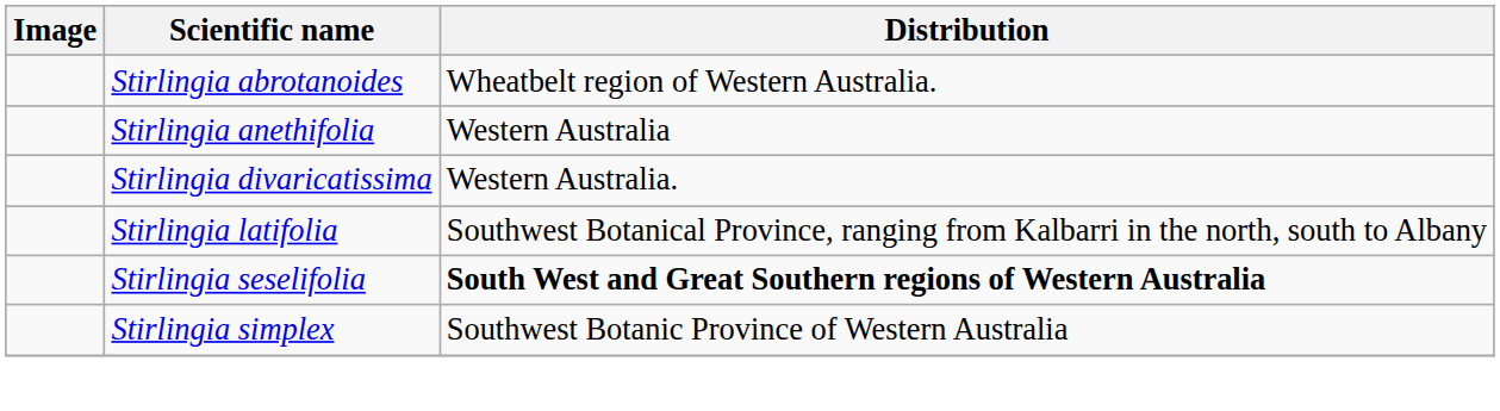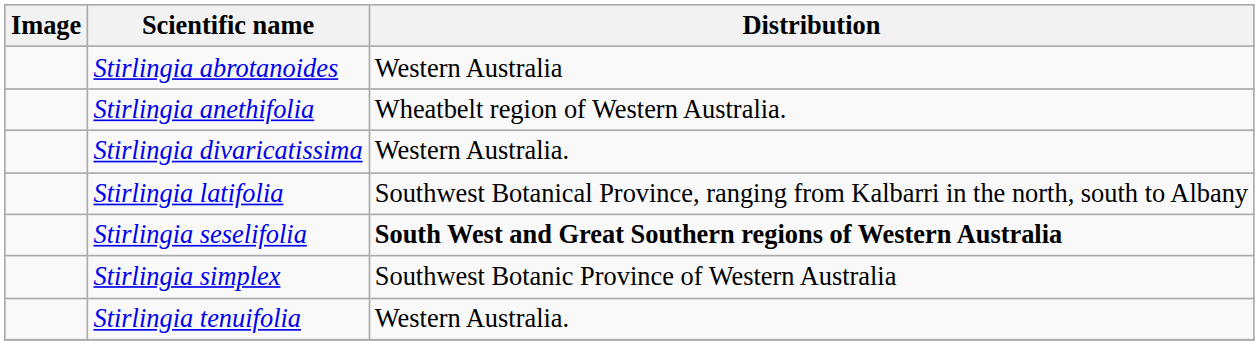Stirlingia abrotanoides | Distribution: Wheatbelt region of Western Australia. -> Western Australia
Stirlingia anethifolia | Distribution: Western Australia -> Wheatbelt region of Western Australia.
+ row: Stirlingia tenuifolia | Western Australia.
